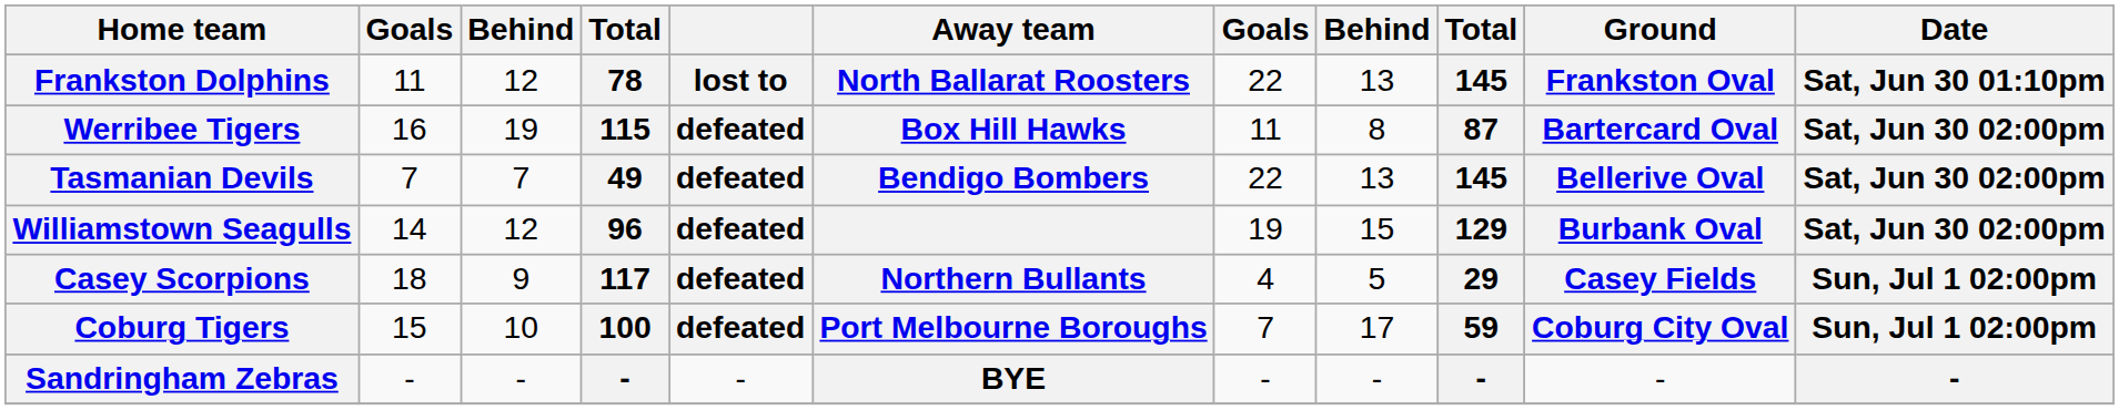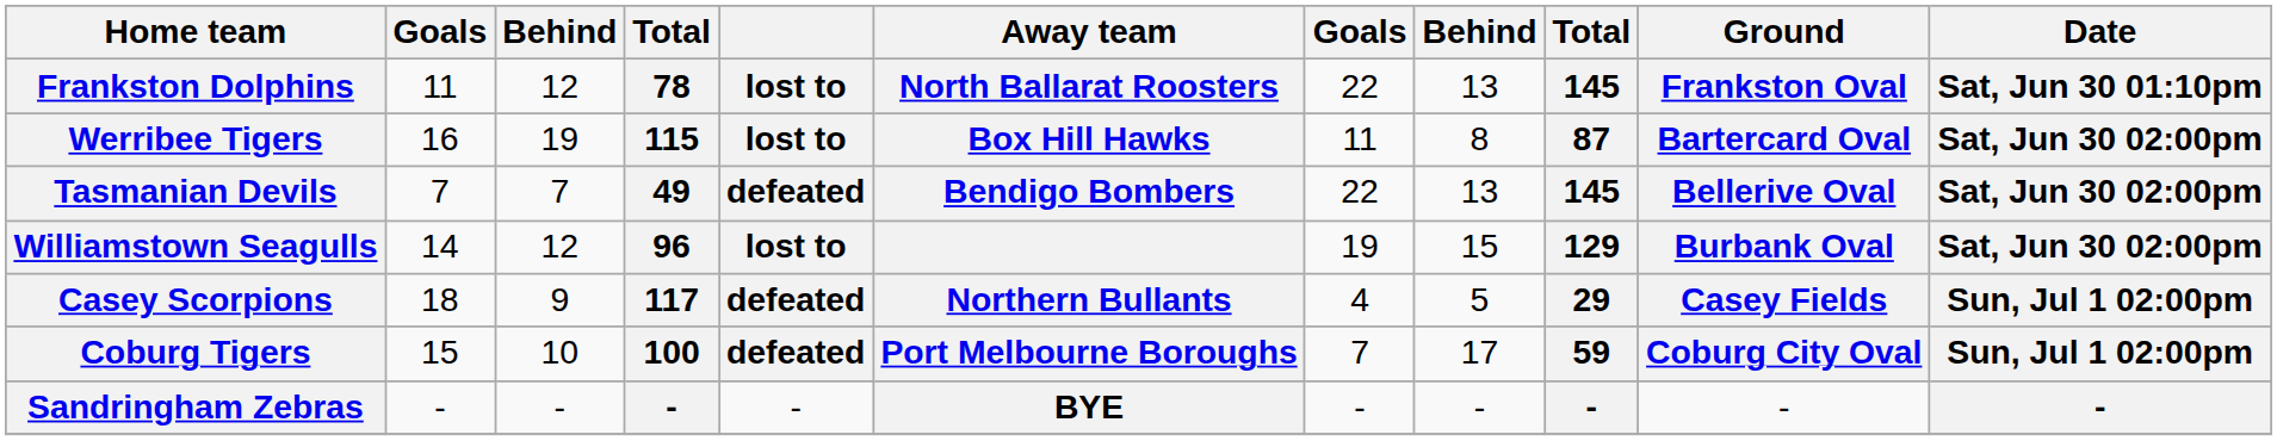Werribee Tigers | column 5: defeated -> lost to
Williamstown Seagulls | column 5: defeated -> lost to
